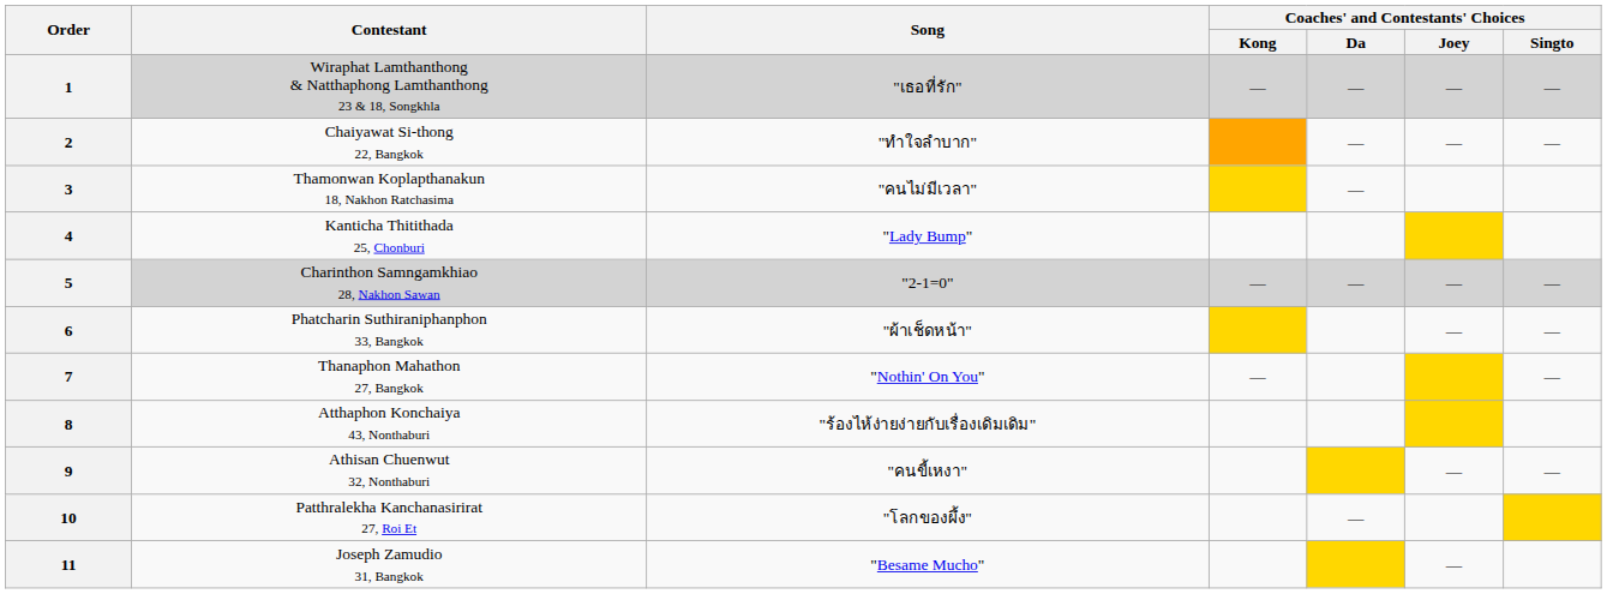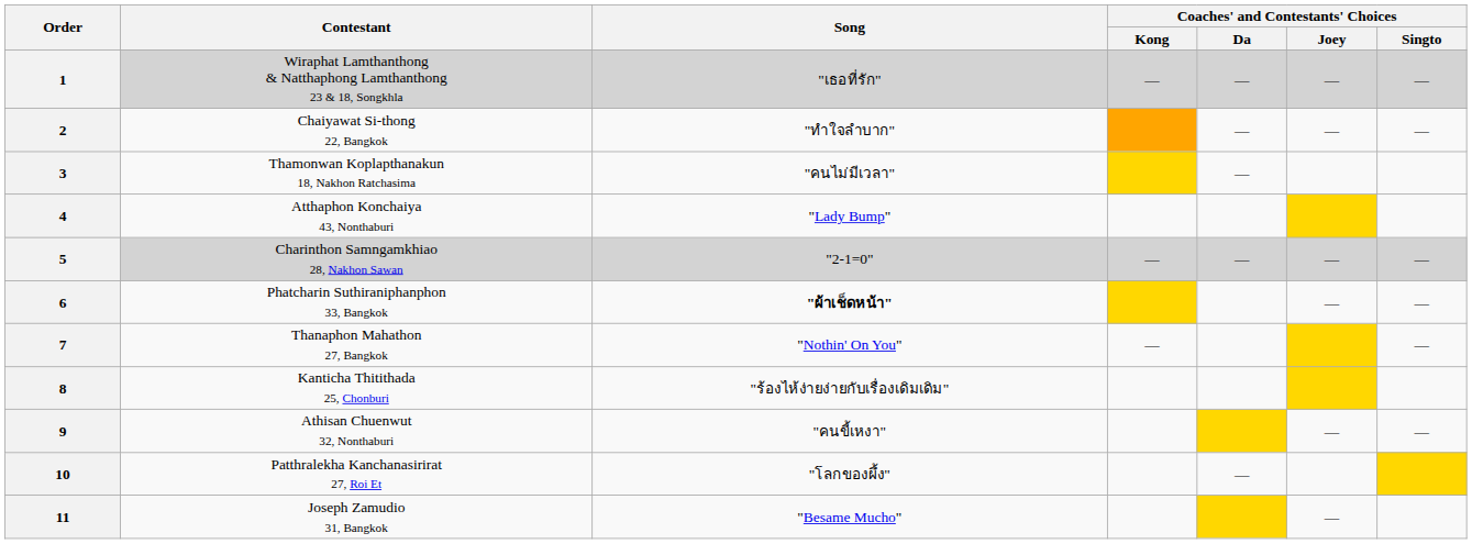4 | Contestant: Kanticha Thitithada 25, Chonburi -> Atthaphon Konchaiya 43, Nonthaburi
6 | Song: normal -> bold
8 | Contestant: Atthaphon Konchaiya 43, Nonthaburi -> Kanticha Thitithada 25, Chonburi
